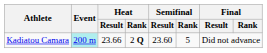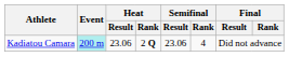Kadiatou Camara | Heat / Result: 23.66 -> 23.06
Kadiatou Camara | Semifinal / Result: 23.60 -> 23.06
Kadiatou Camara | Semifinal / Rank: 5 -> 4
